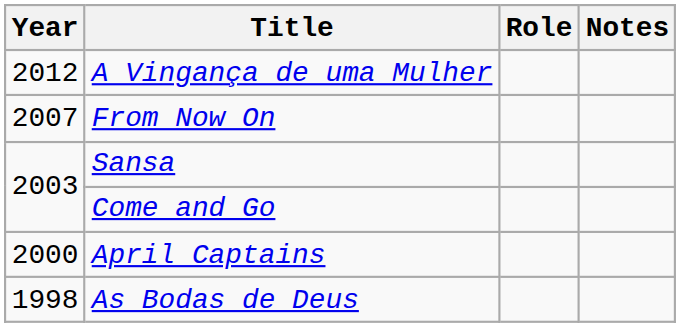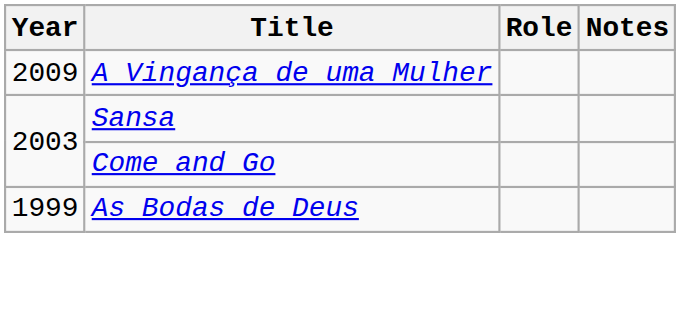A Vingança de uma Mulher | Year: 2012 -> 2009
- row: 2007 | From Now On
- row: 2000 | April Captains
As Bodas de Deus | Year: 1998 -> 1999
